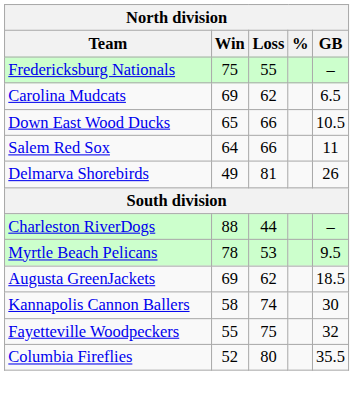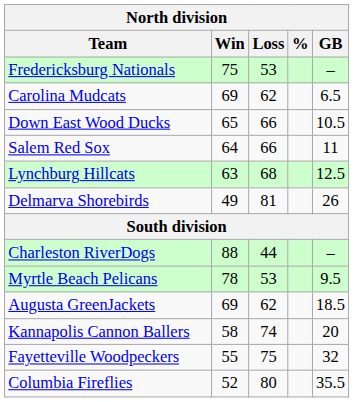Fredericksburg Nationals | Loss: 55 -> 53
+ row: Lynchburg Hillcats | 63 | 68 | 12.5
Kannapolis Cannon Ballers | GB: 30 -> 20
